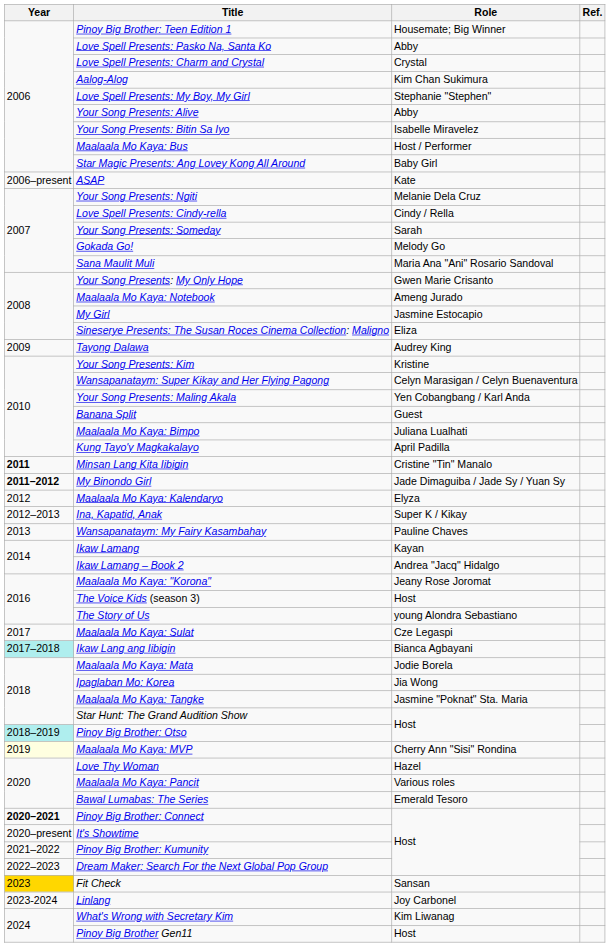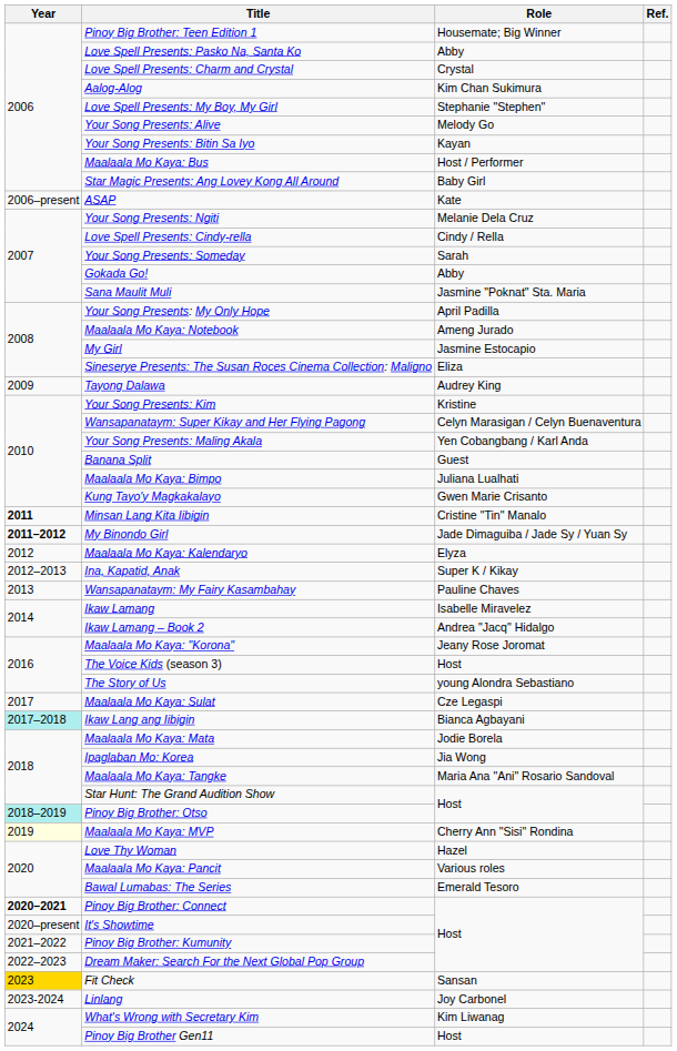Your Song Presents: Alive | Role: Abby -> Melody Go
Your Song Presents: Bitin Sa Iyo | Role: Isabelle Miravelez -> Kayan
Gokada Go! | Role: Melody Go -> Abby
Sana Maulit Muli | Role: Maria Ana "Ani" Rosario Sandoval -> Jasmine "Poknat" Sta. Maria
Your Song Presents: My Only Hope | Role: Gwen Marie Crisanto -> April Padilla
Kung Tayo'y Magkakalayo | Role: April Padilla -> Gwen Marie Crisanto
Ikaw Lamang | Role: Kayan -> Isabelle Miravelez
Maalaala Mo Kaya: Tangke | Role: Jasmine "Poknat" Sta. Maria -> Maria Ana "Ani" Rosario Sandoval
